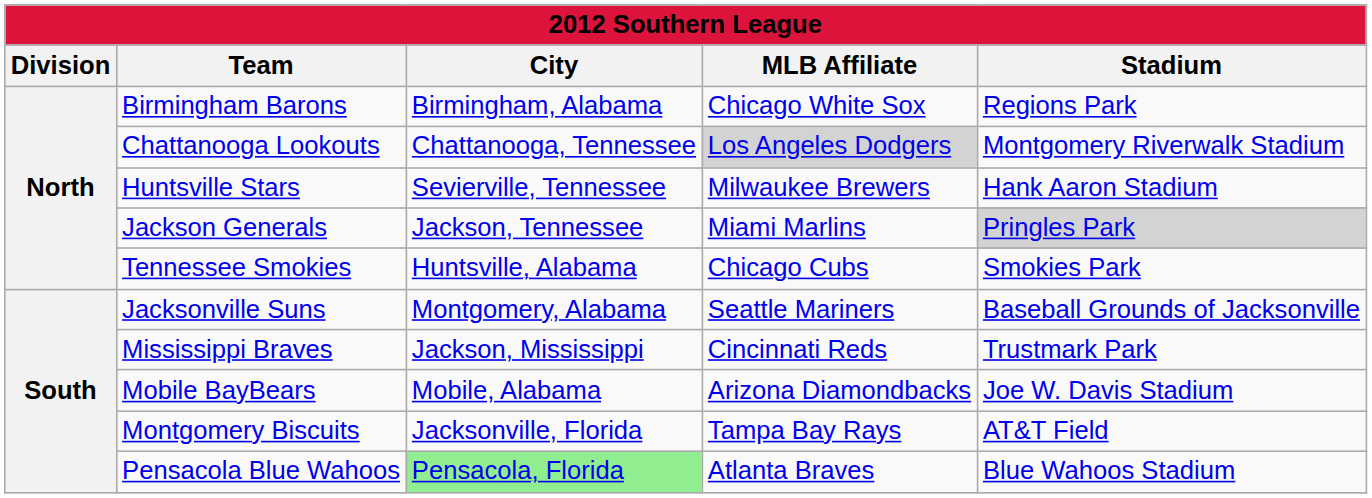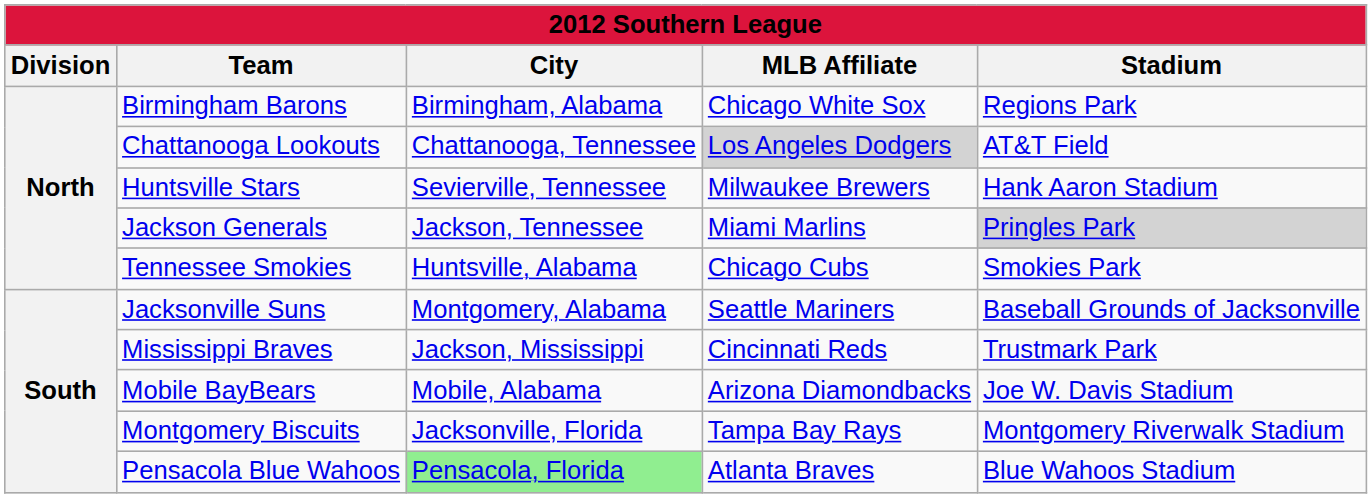Chattanooga Lookouts | Stadium: Montgomery Riverwalk Stadium -> AT&T Field
Montgomery Biscuits | Stadium: AT&T Field -> Montgomery Riverwalk Stadium
